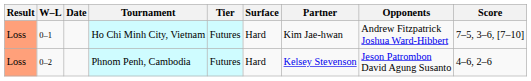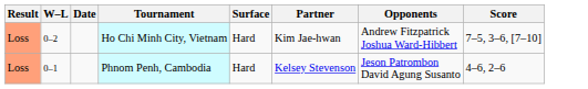- column: Tier | Futures | Futures
Ho Chi Minh City, Vietnam | W–L: 0–1 -> 0–2
Phnom Penh, Cambodia | W–L: 0–2 -> 0–1
